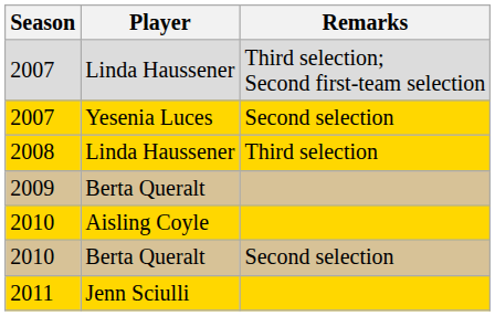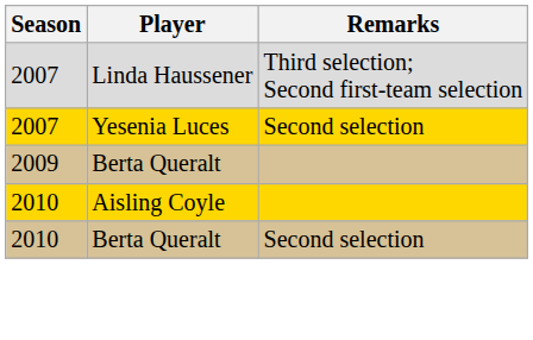- row: 2008 | Linda Haussener | Third selection
- row: 2011 | Jenn Sciulli
